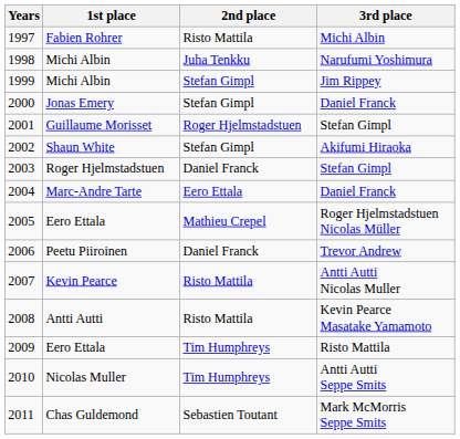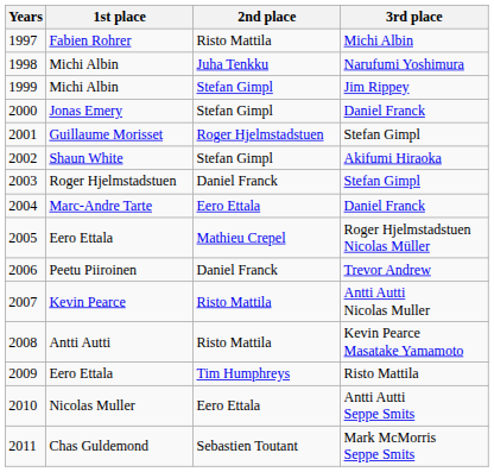2010 | 2nd place: Tim Humphreys -> Eero Ettala
